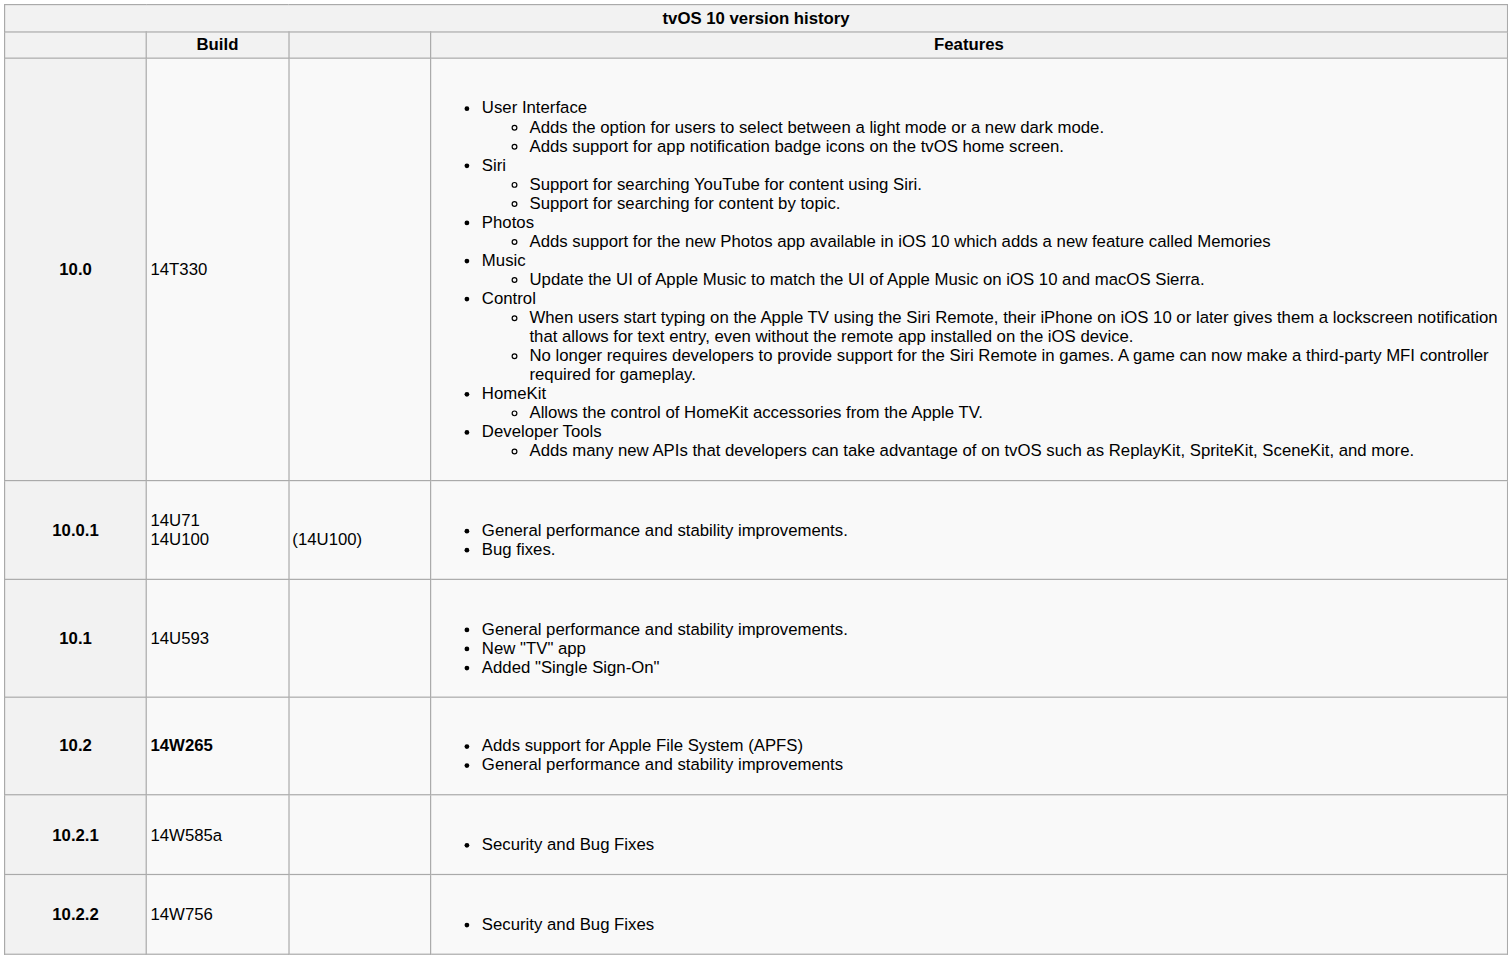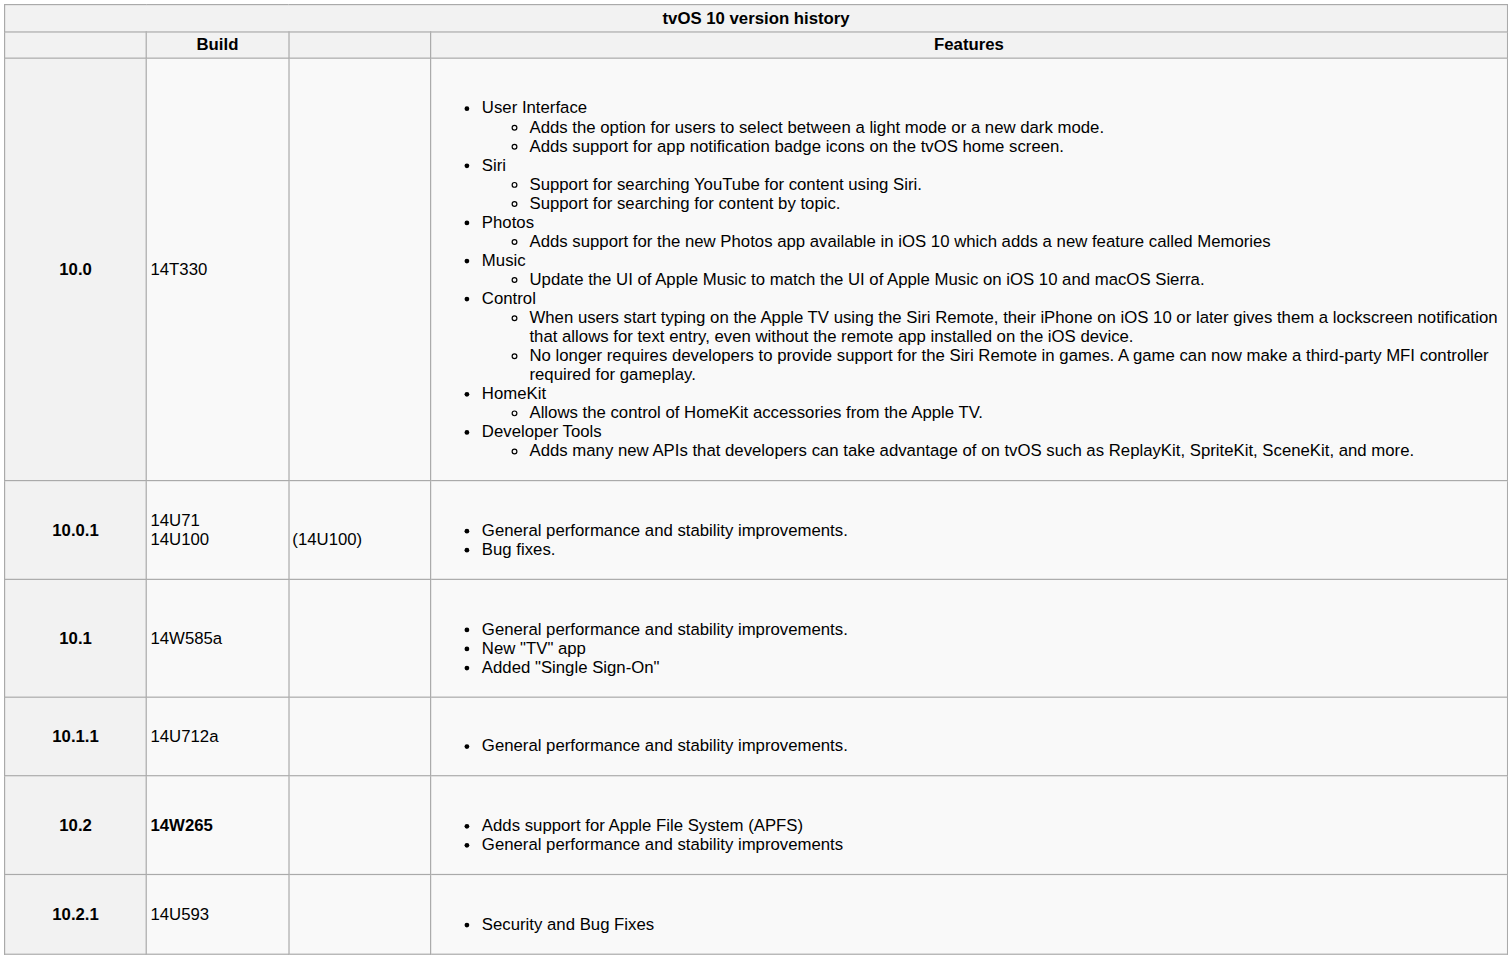10.1 | Build: 14U593 -> 14W585a
+ row: 10.1.1 | 14U712a | General performance and stability improvements.
10.2.1 | Build: 14W585a -> 14U593
- row: 10.2.2 | 14W756 | Security and Bug Fixes
